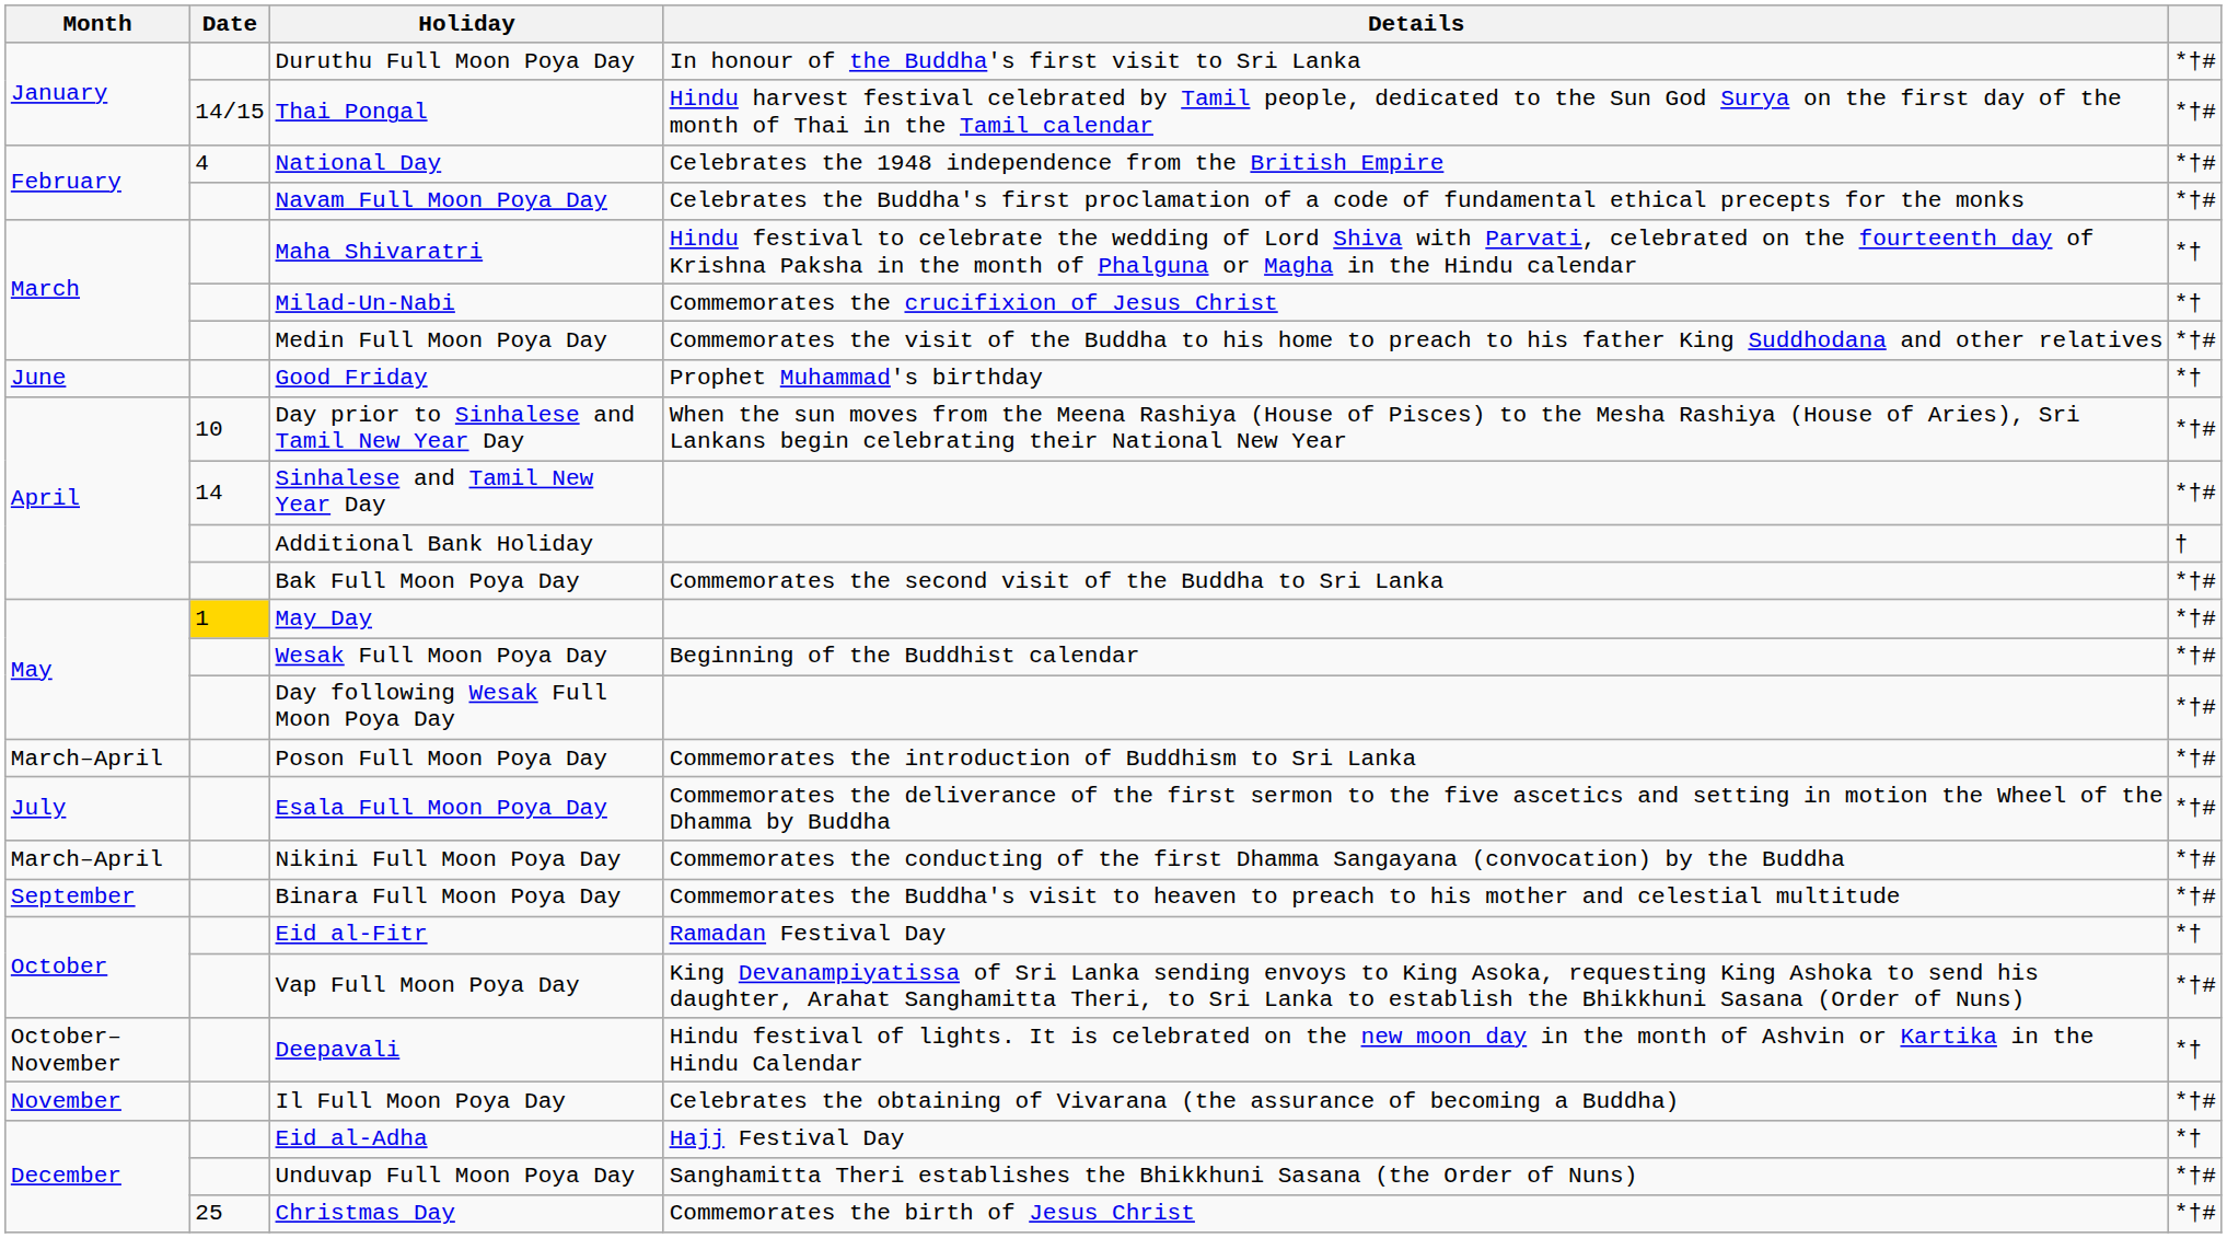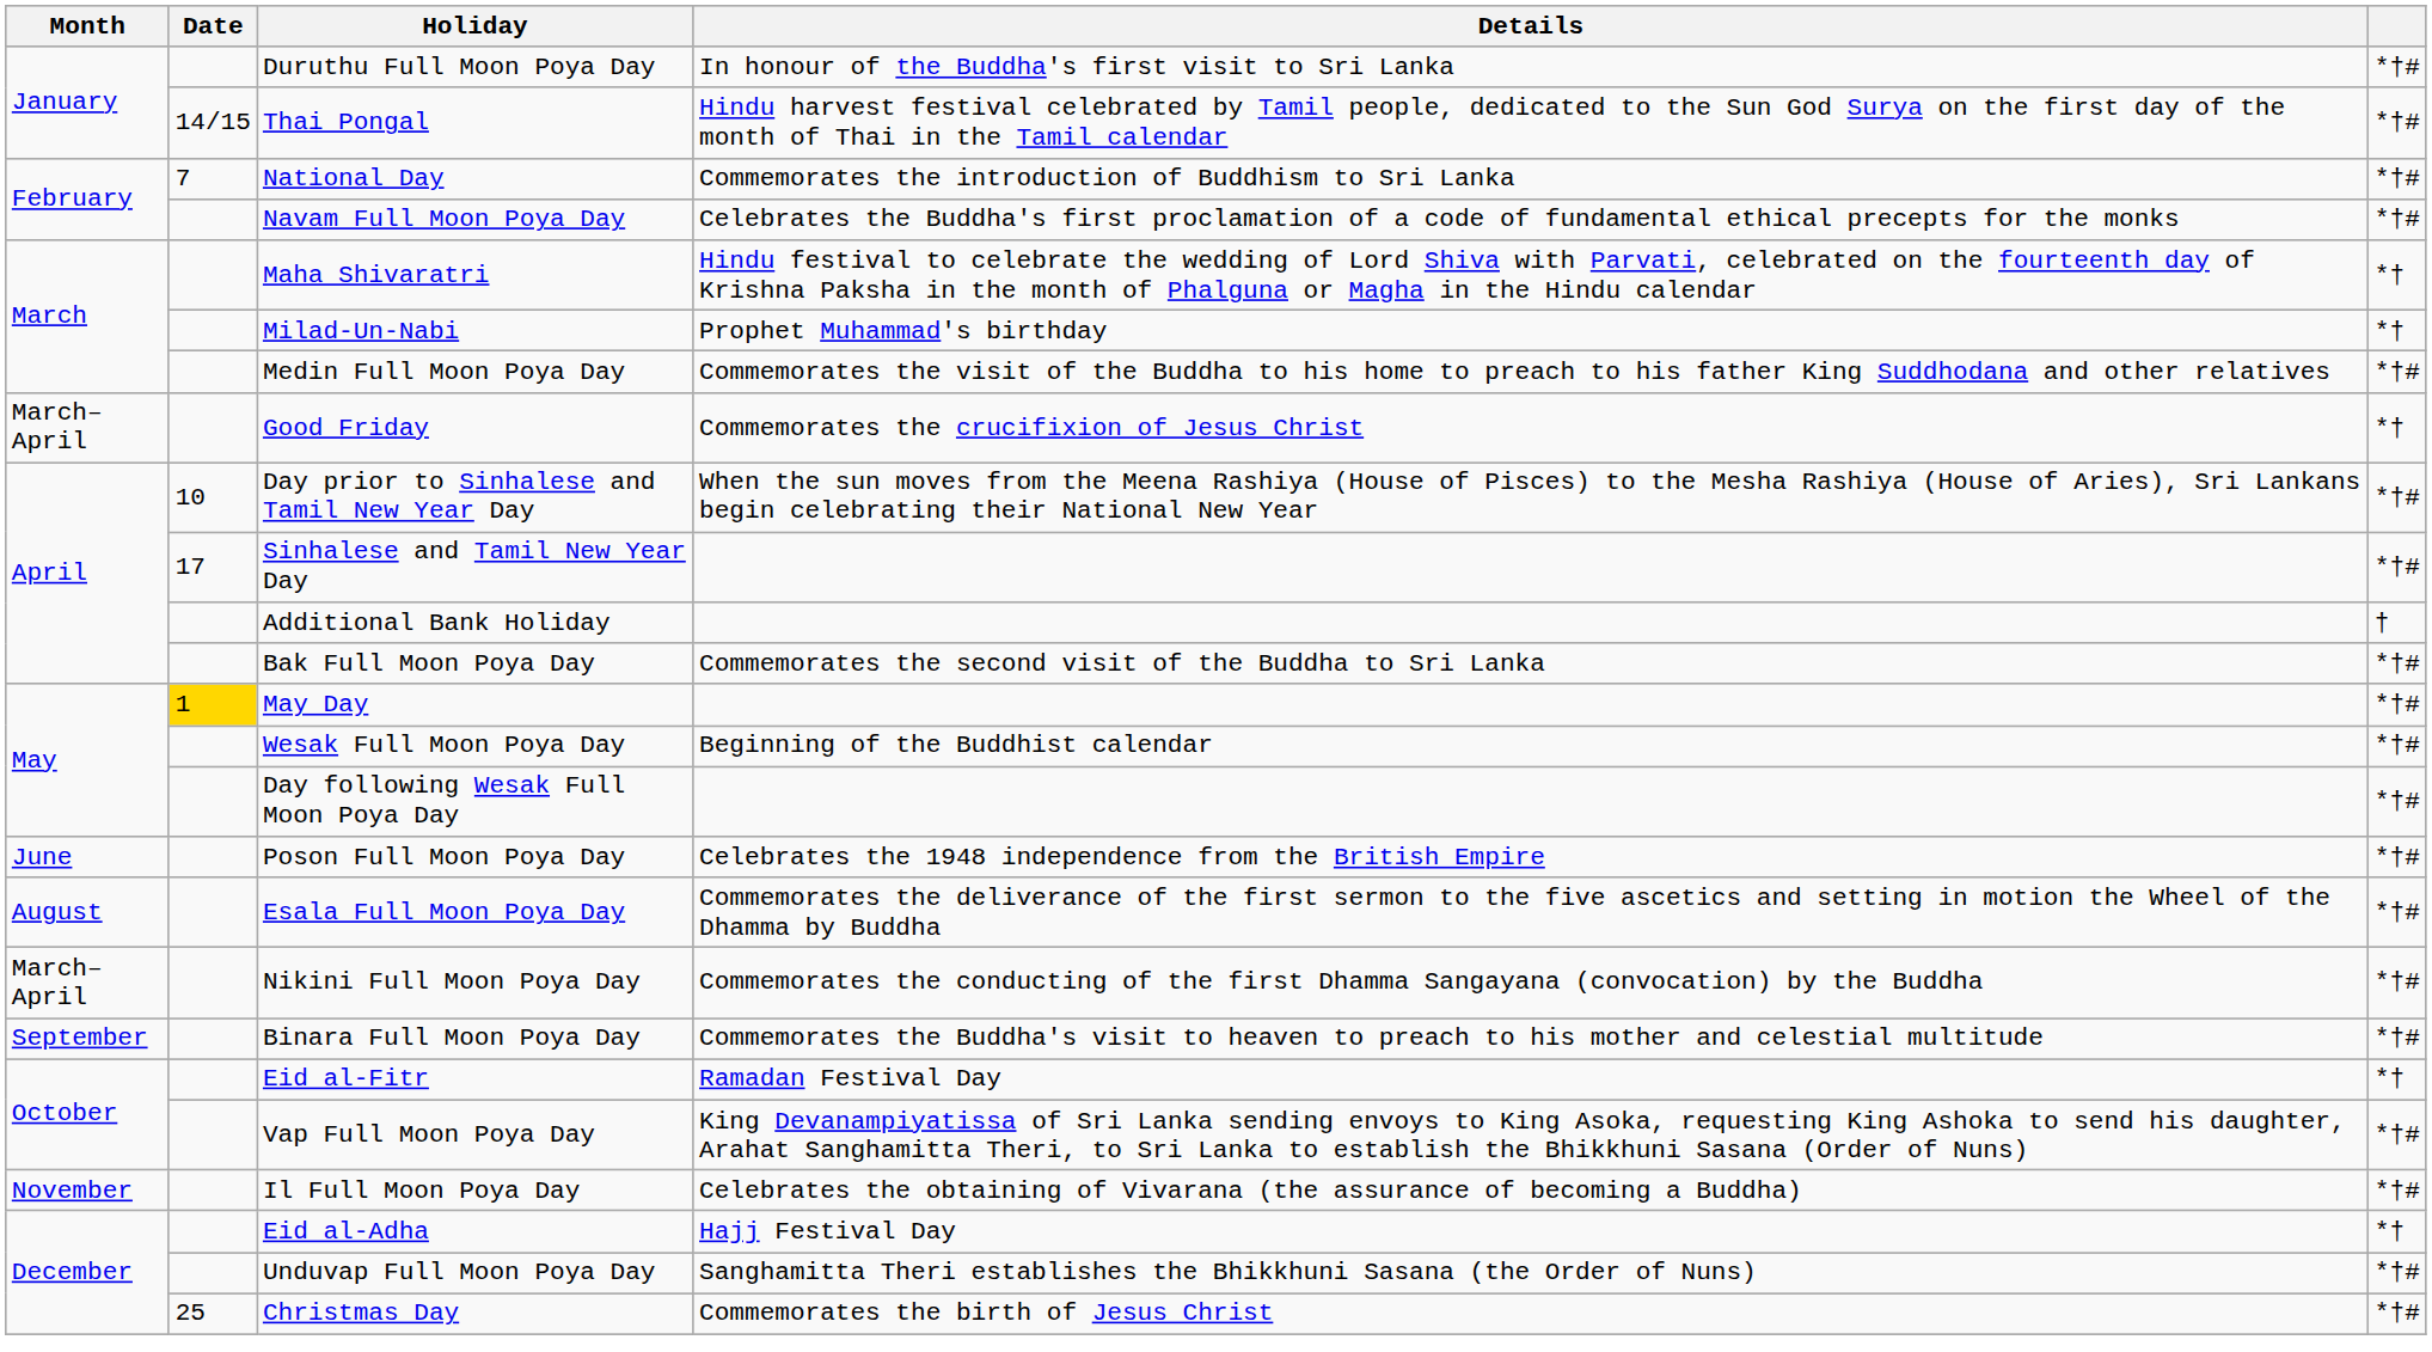National Day | Date: 4 -> 7
National Day | Details: Celebrates the 1948 independence from the British Empire -> Commemorates the introduction of Buddhism to Sri Lanka
Milad-Un-Nabi | Details: Commemorates the crucifixion of Jesus Christ -> Prophet Muhammad's birthday
Good Friday | Month: June -> March–April
Good Friday | Details: Prophet Muhammad's birthday -> Commemorates the crucifixion of Jesus Christ
Sinhalese and Tamil New Year Day | Date: 14 -> 17
Poson Full Moon Poya Day | Month: March–April -> June
Poson Full Moon Poya Day | Details: Commemorates the introduction of Buddhism to Sri Lanka -> Celebrates the 1948 independence from the British Empire
Esala Full Moon Poya Day | Month: July -> August
- row: October–November | Deepavali | Hindu festival of lights. It is celebrated on the new moon day in the month of Ashvin or Kartika in the Hindu Calendar | *†
